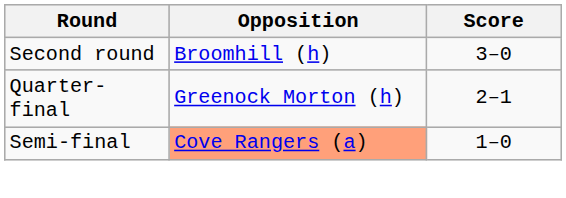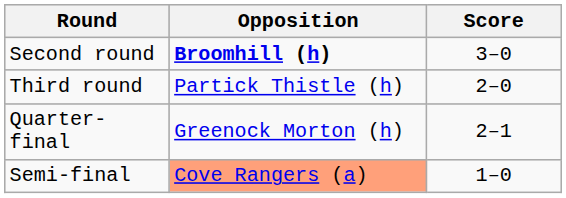Second round | Opposition: normal -> bold
+ row: Third round | Partick Thistle (h) | 2–0
